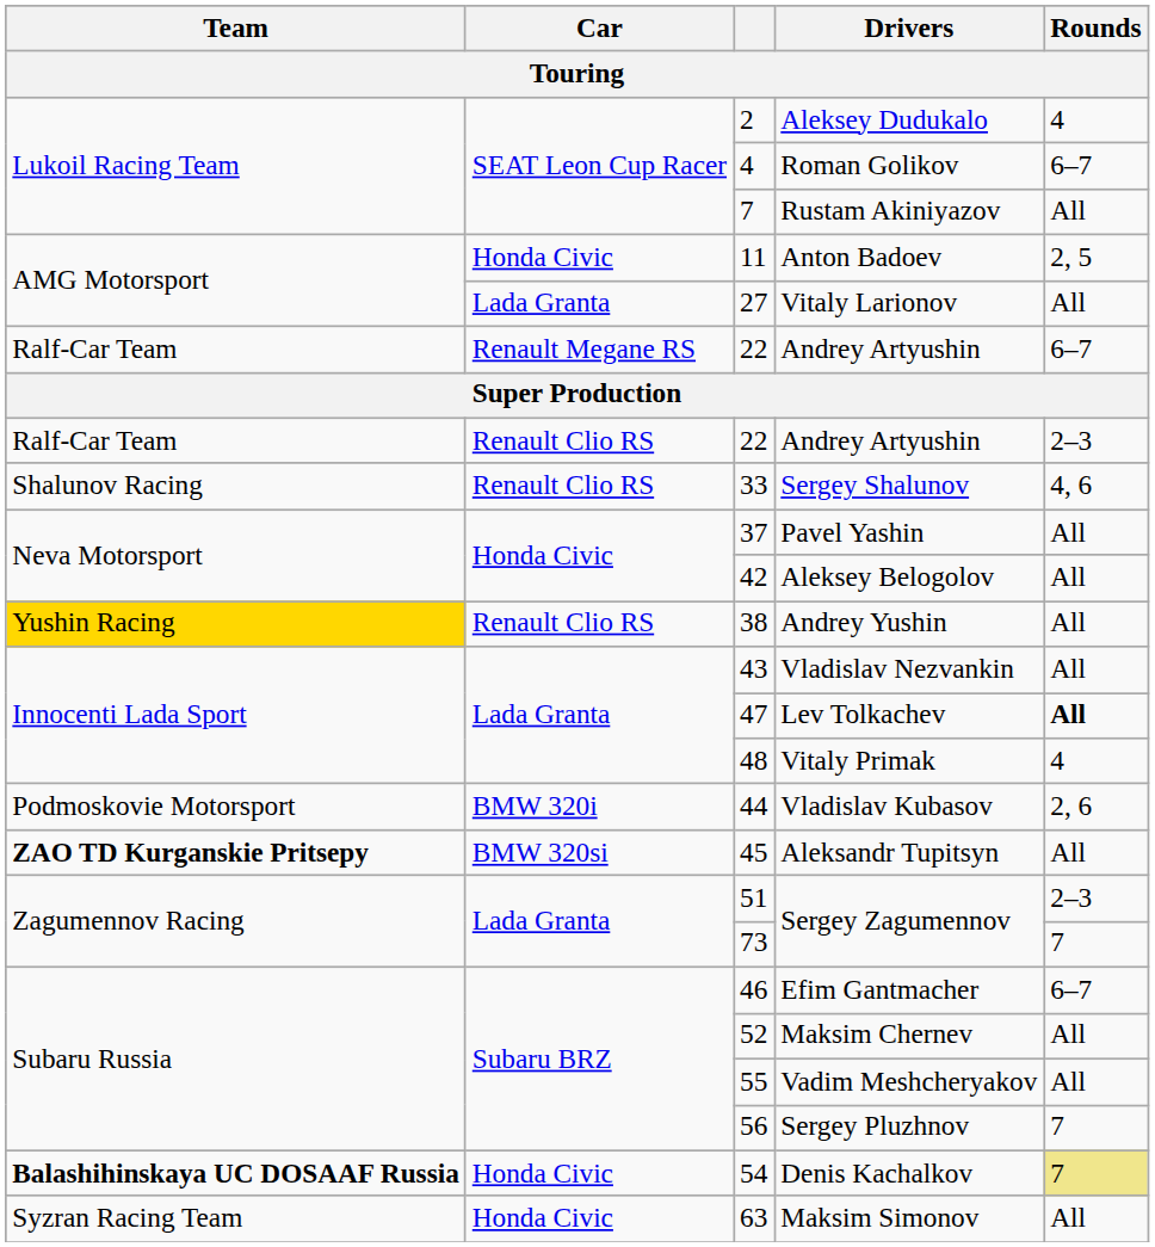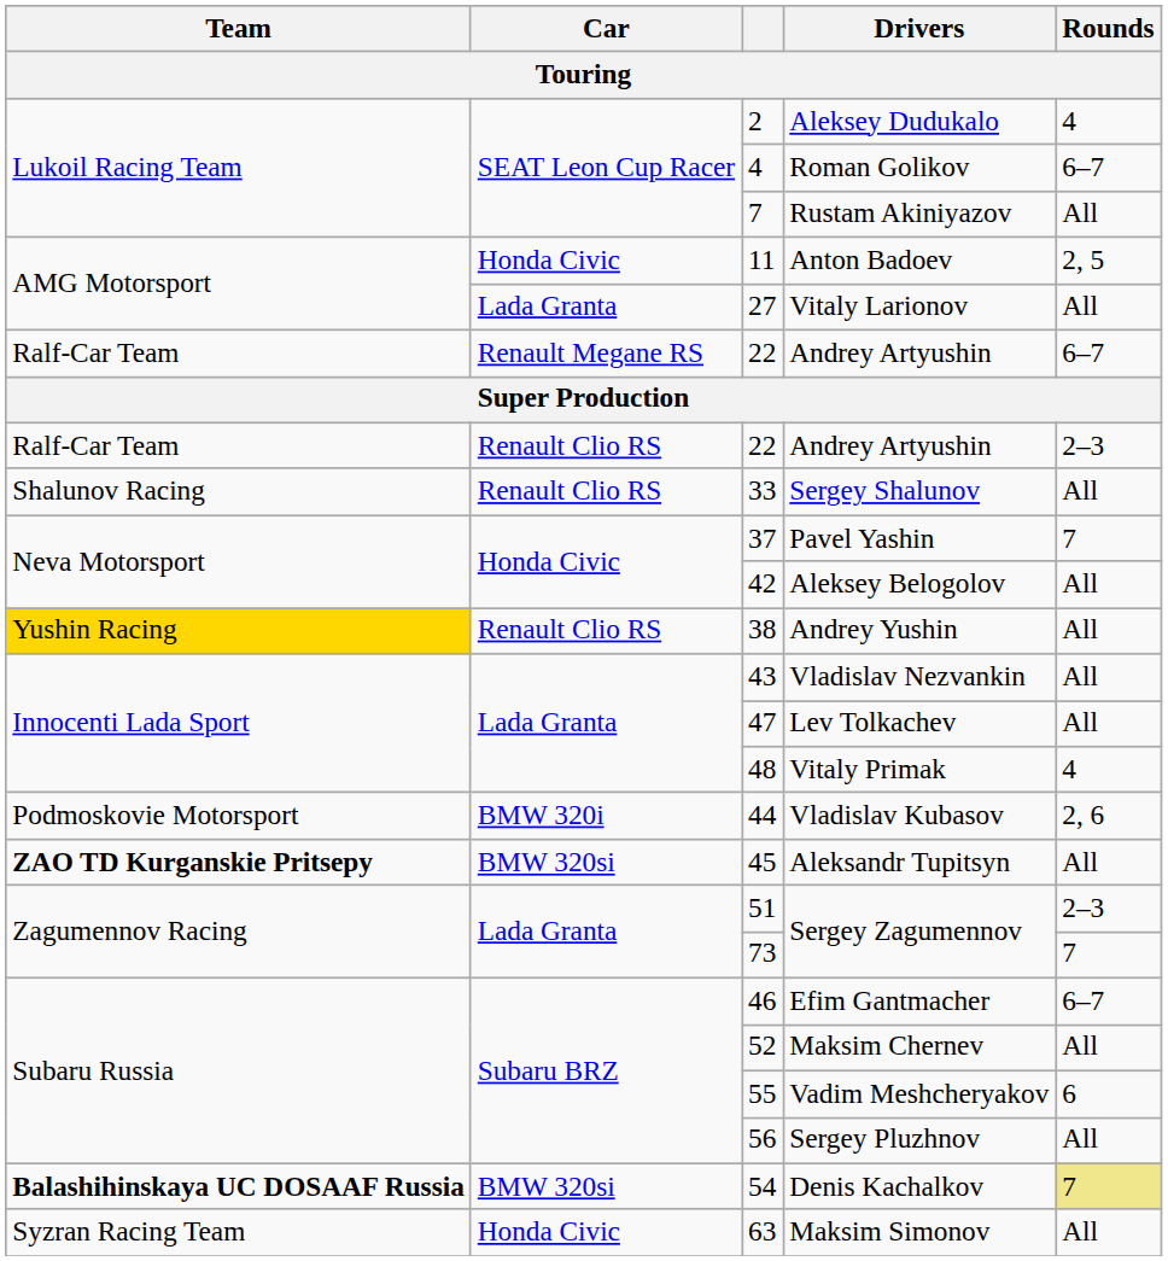Sergey Shalunov | Rounds: 4, 6 -> All
Pavel Yashin | Rounds: All -> 7
Lev Tolkachev | Rounds: bold -> normal
Vadim Meshcheryakov | Rounds: All -> 6
Sergey Pluzhnov | Rounds: 7 -> All
Denis Kachalkov | Car: Honda Civic -> BMW 320si
